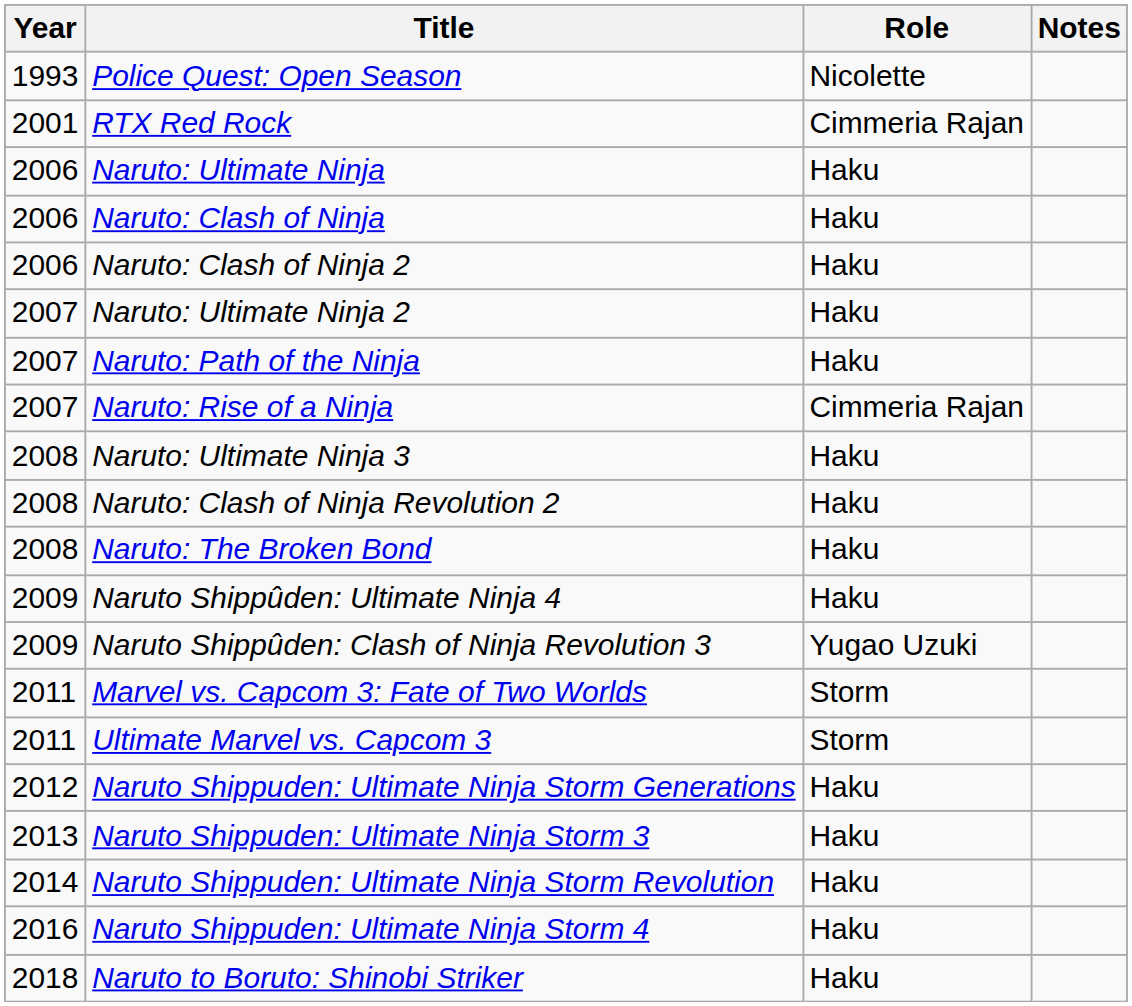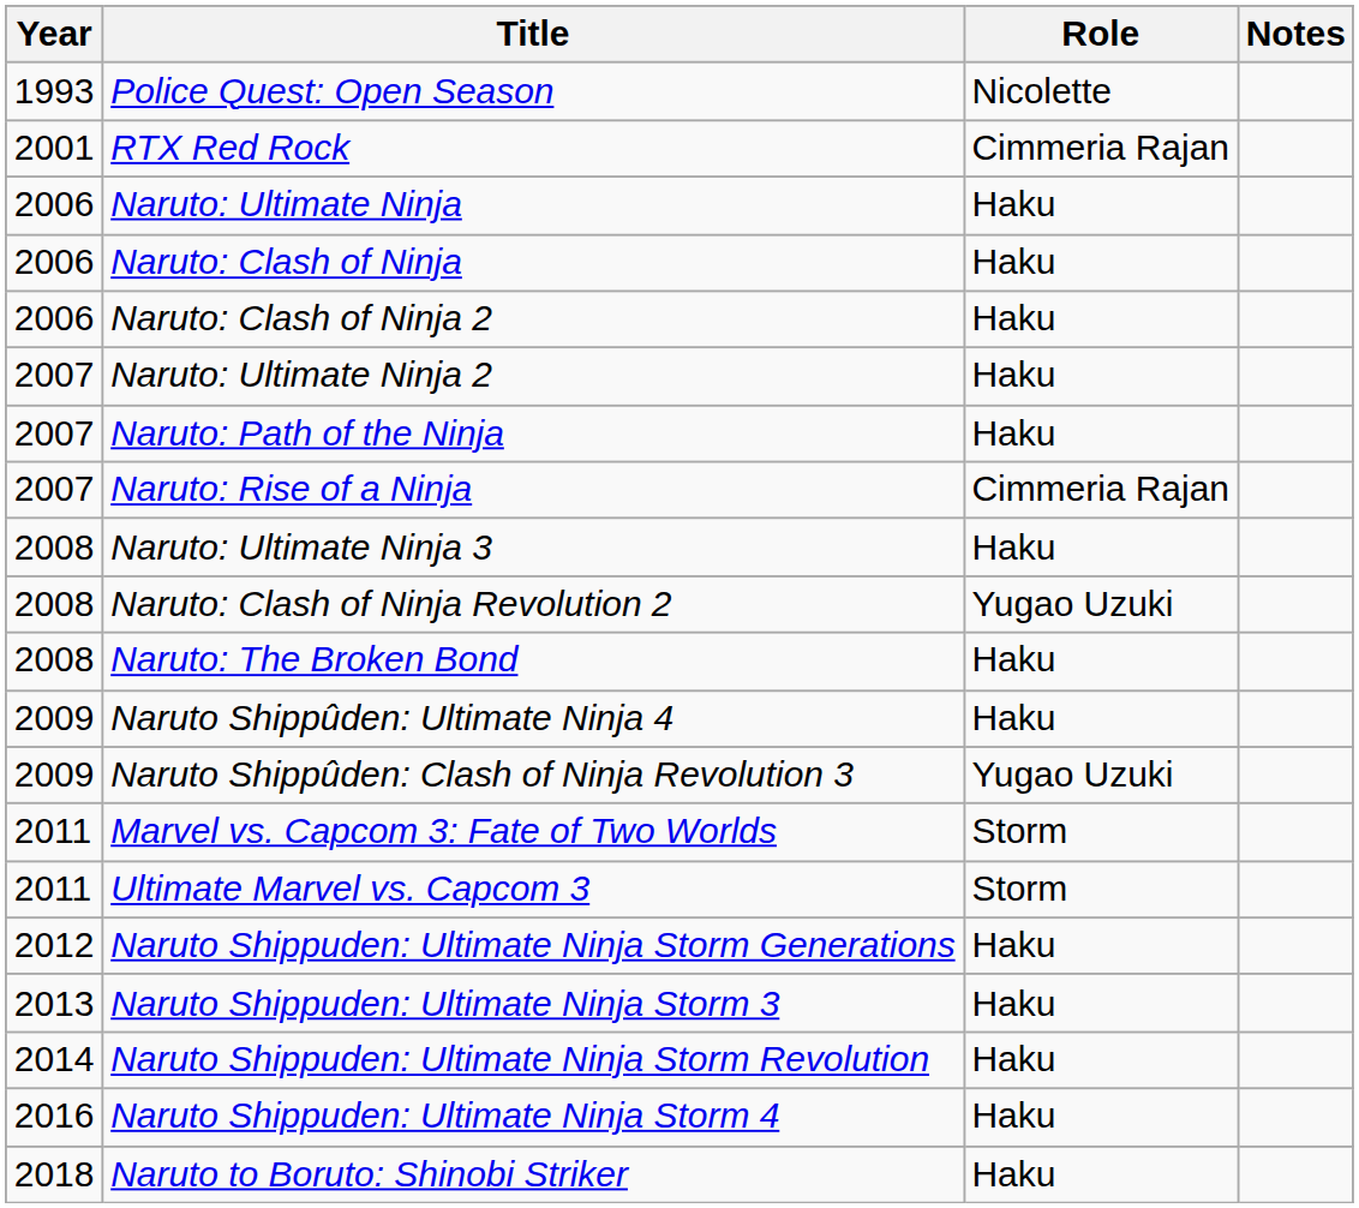Naruto: Clash of Ninja Revolution 2 | Role: Haku -> Yugao Uzuki
